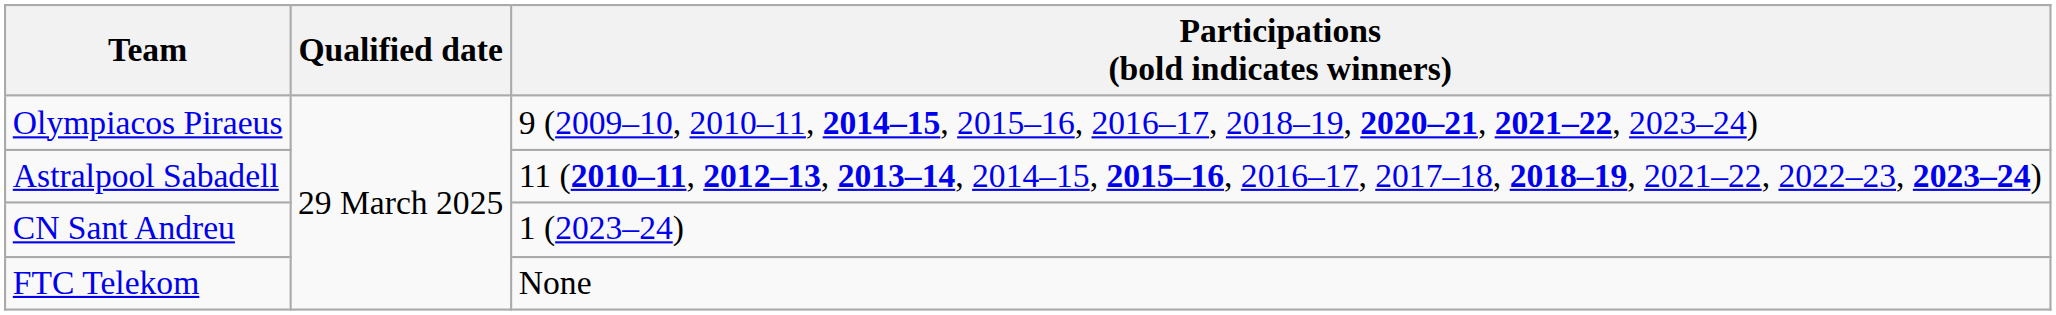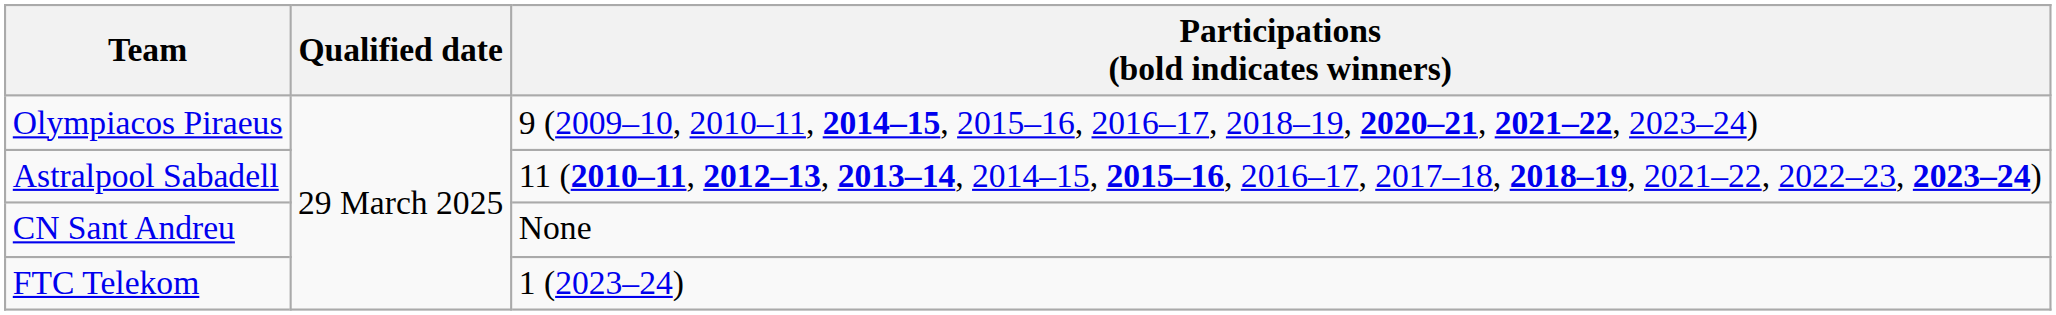CN Sant Andreu | Participations (bold indicates winners): 1 (2023–24) -> None
FTC Telekom | Participations (bold indicates winners): None -> 1 (2023–24)
